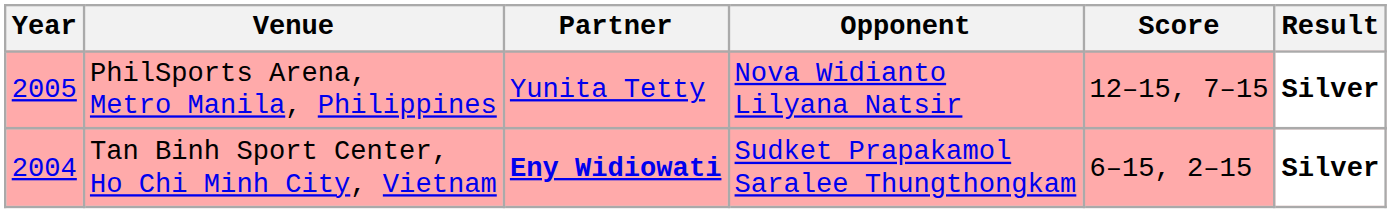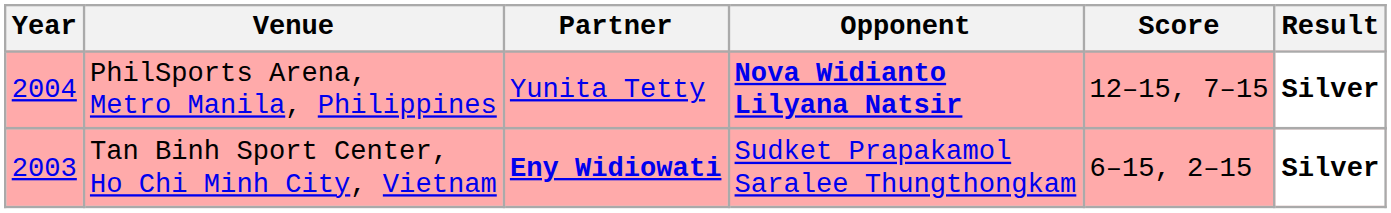PhilSports Arena, Metro Manila, Philippines | Year: 2005 -> 2004
PhilSports Arena, Metro Manila, Philippines | Opponent: normal -> bold
Tan Binh Sport Center, Ho Chi Minh City, Vietnam | Year: 2004 -> 2003
